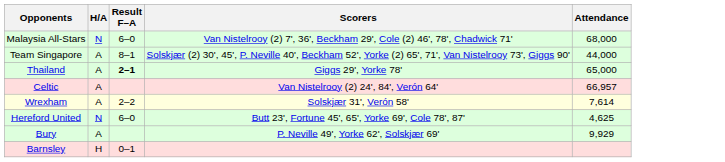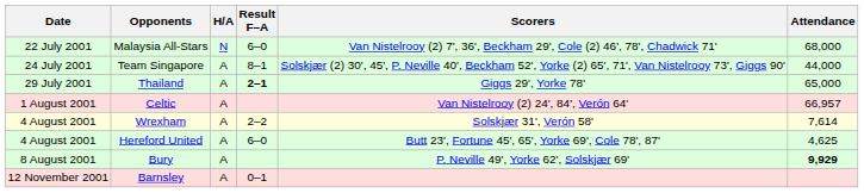+ column: Date | 22 July 2001 | 24 July 2001 | 29 July 2001 | 1 August 2001 | 4 August 2001 | 4 August 2001 | 8 August 2001 | 12 November 2001
Hereford United | H/A: N -> A
Bury | Attendance: normal -> bold
Barnsley | H/A: H -> A
